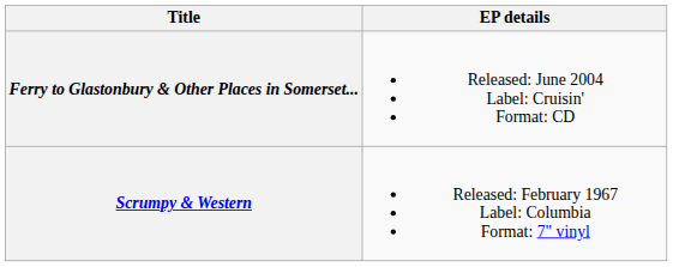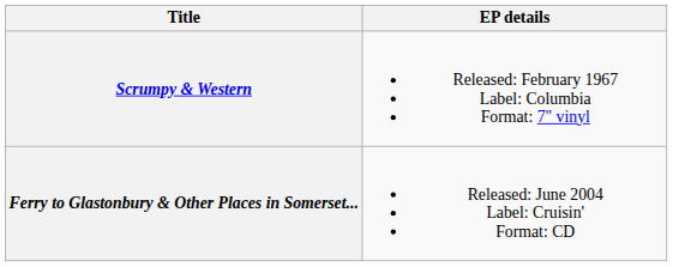rows swapped: Scrumpy & Western <-> Ferry to Glastonbury & Other Places in Somerset...
